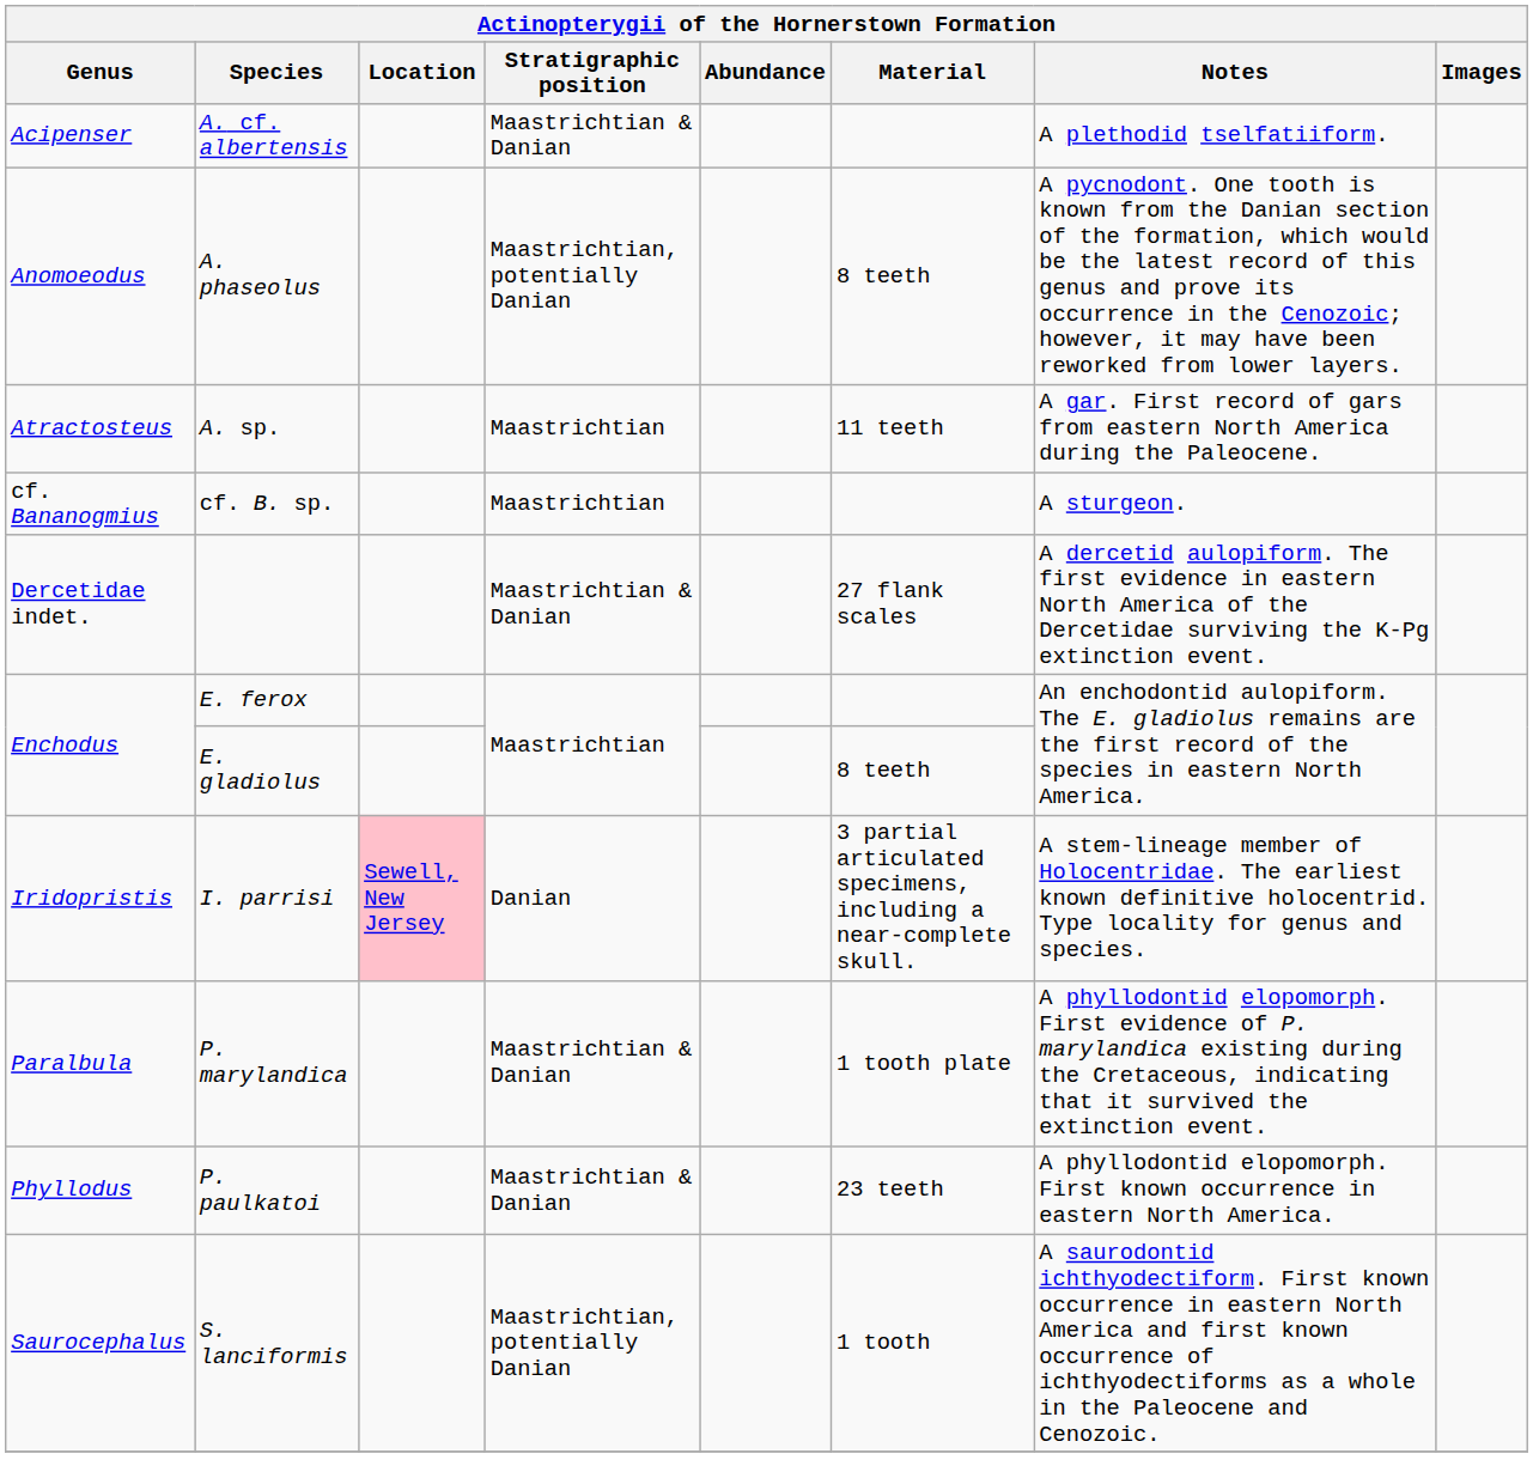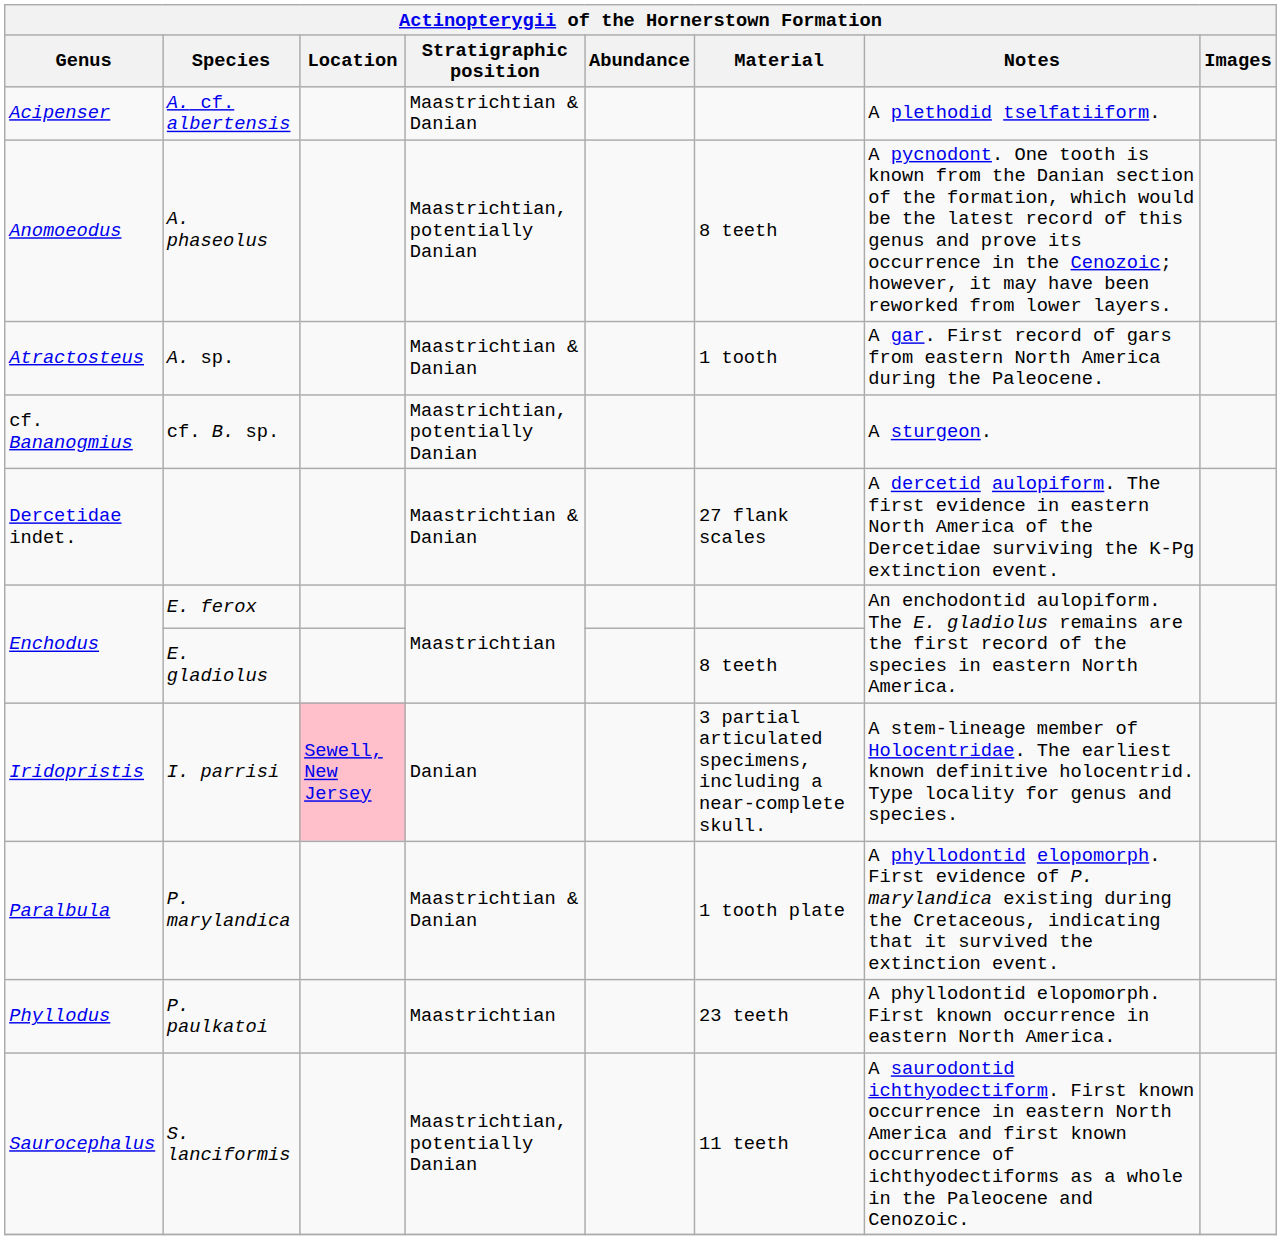A. sp. | Stratigraphic position: Maastrichtian -> Maastrichtian & Danian
A. sp. | Material: 11 teeth -> 1 tooth
cf. B. sp. | Stratigraphic position: Maastrichtian -> Maastrichtian, potentially Danian
P. paulkatoi | Stratigraphic position: Maastrichtian & Danian -> Maastrichtian
S. lanciformis | Material: 1 tooth -> 11 teeth
